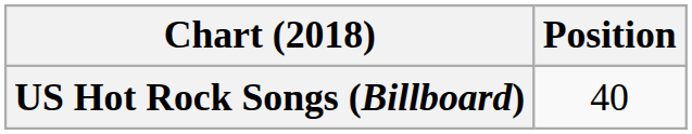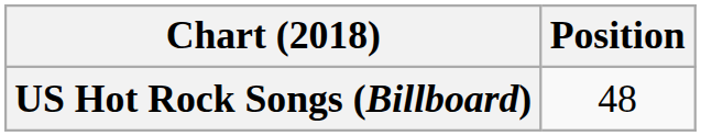US Hot Rock Songs (Billboard) | Position: 40 -> 48
